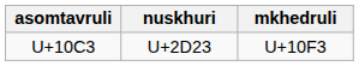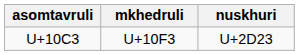columns swapped: nuskhuri <-> mkhedruli
